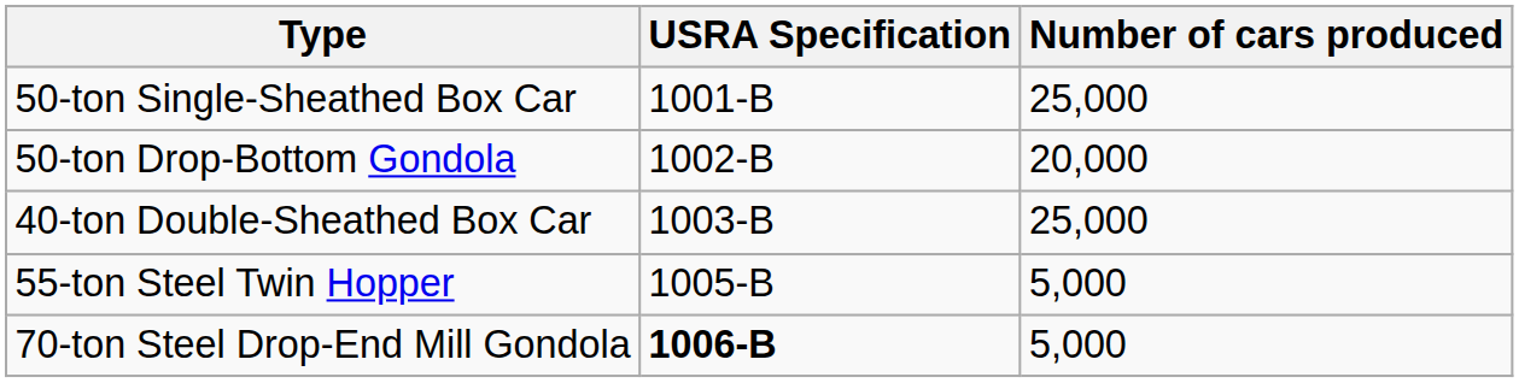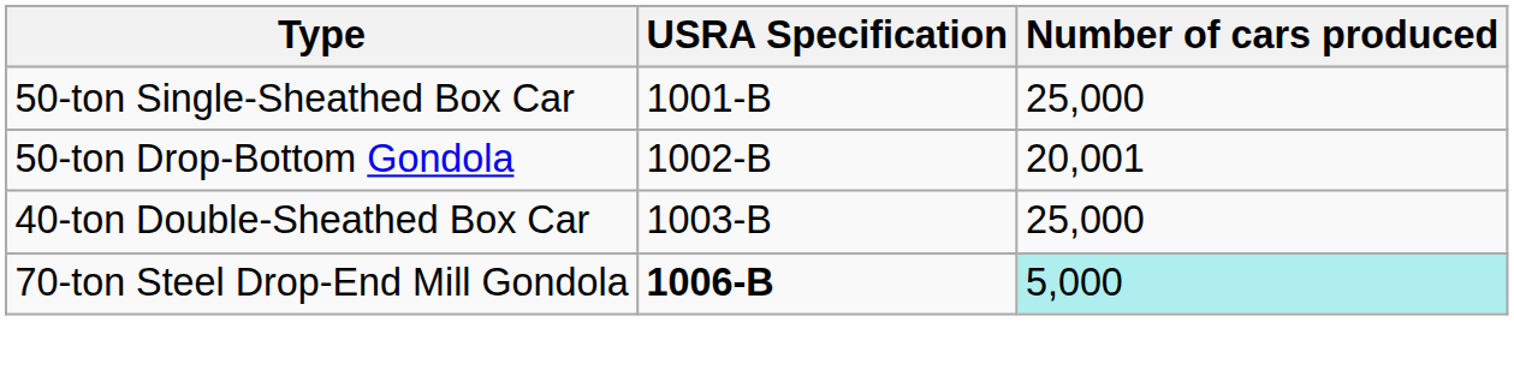50-ton Drop-Bottom Gondola | Number of cars produced: 20,000 -> 20,001
- row: 55-ton Steel Twin Hopper | 1005-B | 5,000
70-ton Steel Drop-End Mill Gondola | Number of cars produced: no background -> paleturquoise background
